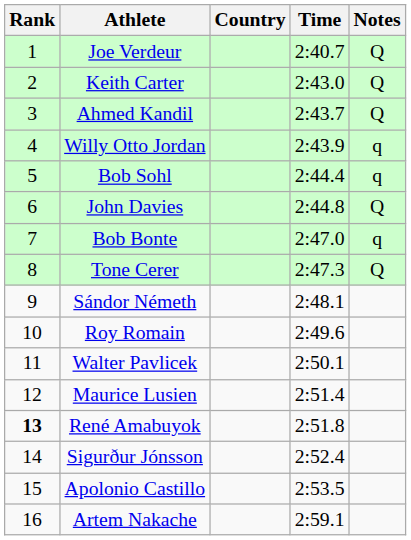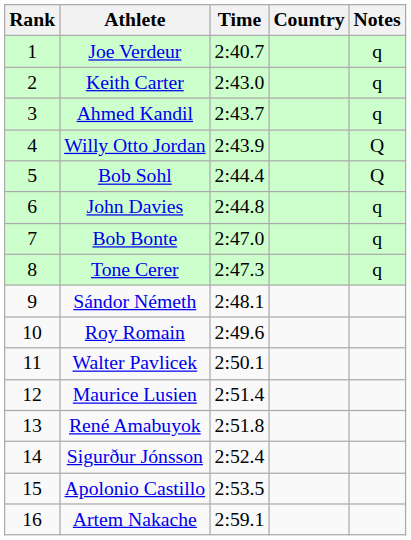columns swapped: Country <-> Time
Joe Verdeur | Notes: Q -> q
Keith Carter | Notes: Q -> q
Ahmed Kandil | Notes: Q -> q
Willy Otto Jordan | Notes: q -> Q
Bob Sohl | Notes: q -> Q
John Davies | Notes: Q -> q
Tone Cerer | Notes: Q -> q
René Amabuyok | Rank: bold -> normal
